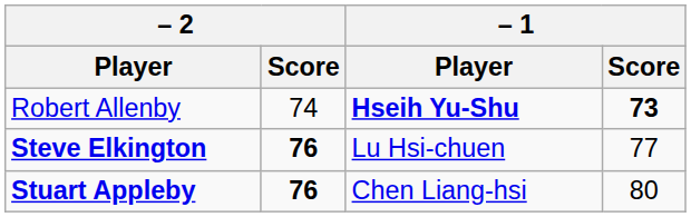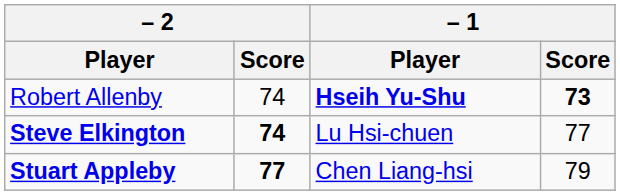Steve Elkington | – 2 / Score: 76 -> 74
Stuart Appleby | – 2 / Score: 76 -> 77
Stuart Appleby | – 1 / Score: 80 -> 79
